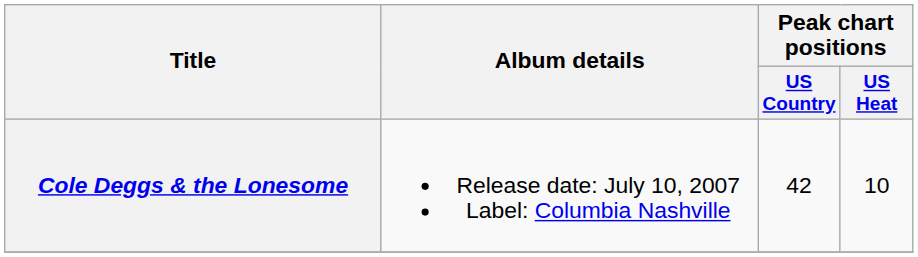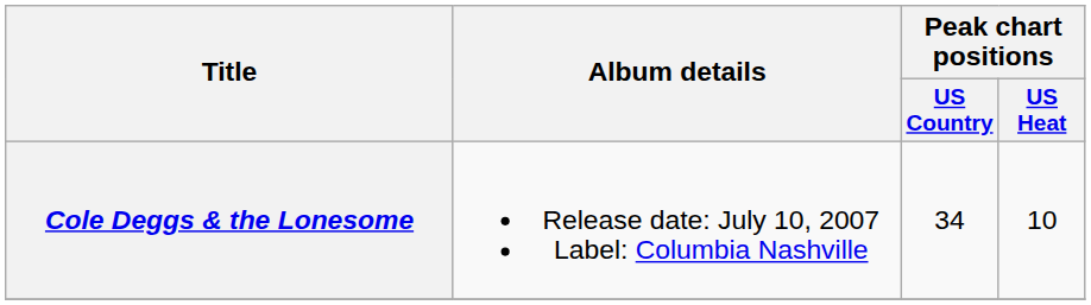Cole Deggs & the Lonesome | Peak chart positions / US Country: 42 -> 34
